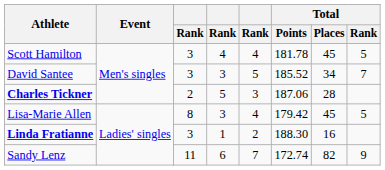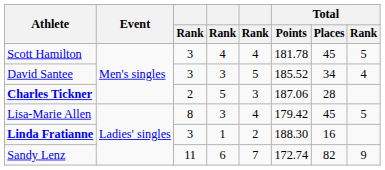David Santee | Total / Rank: 7 -> 4
